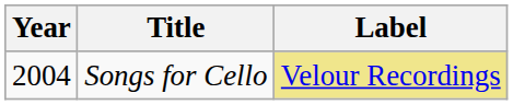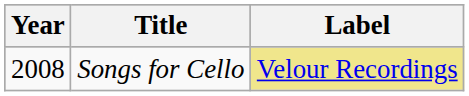Songs for Cello | Year: 2004 -> 2008
